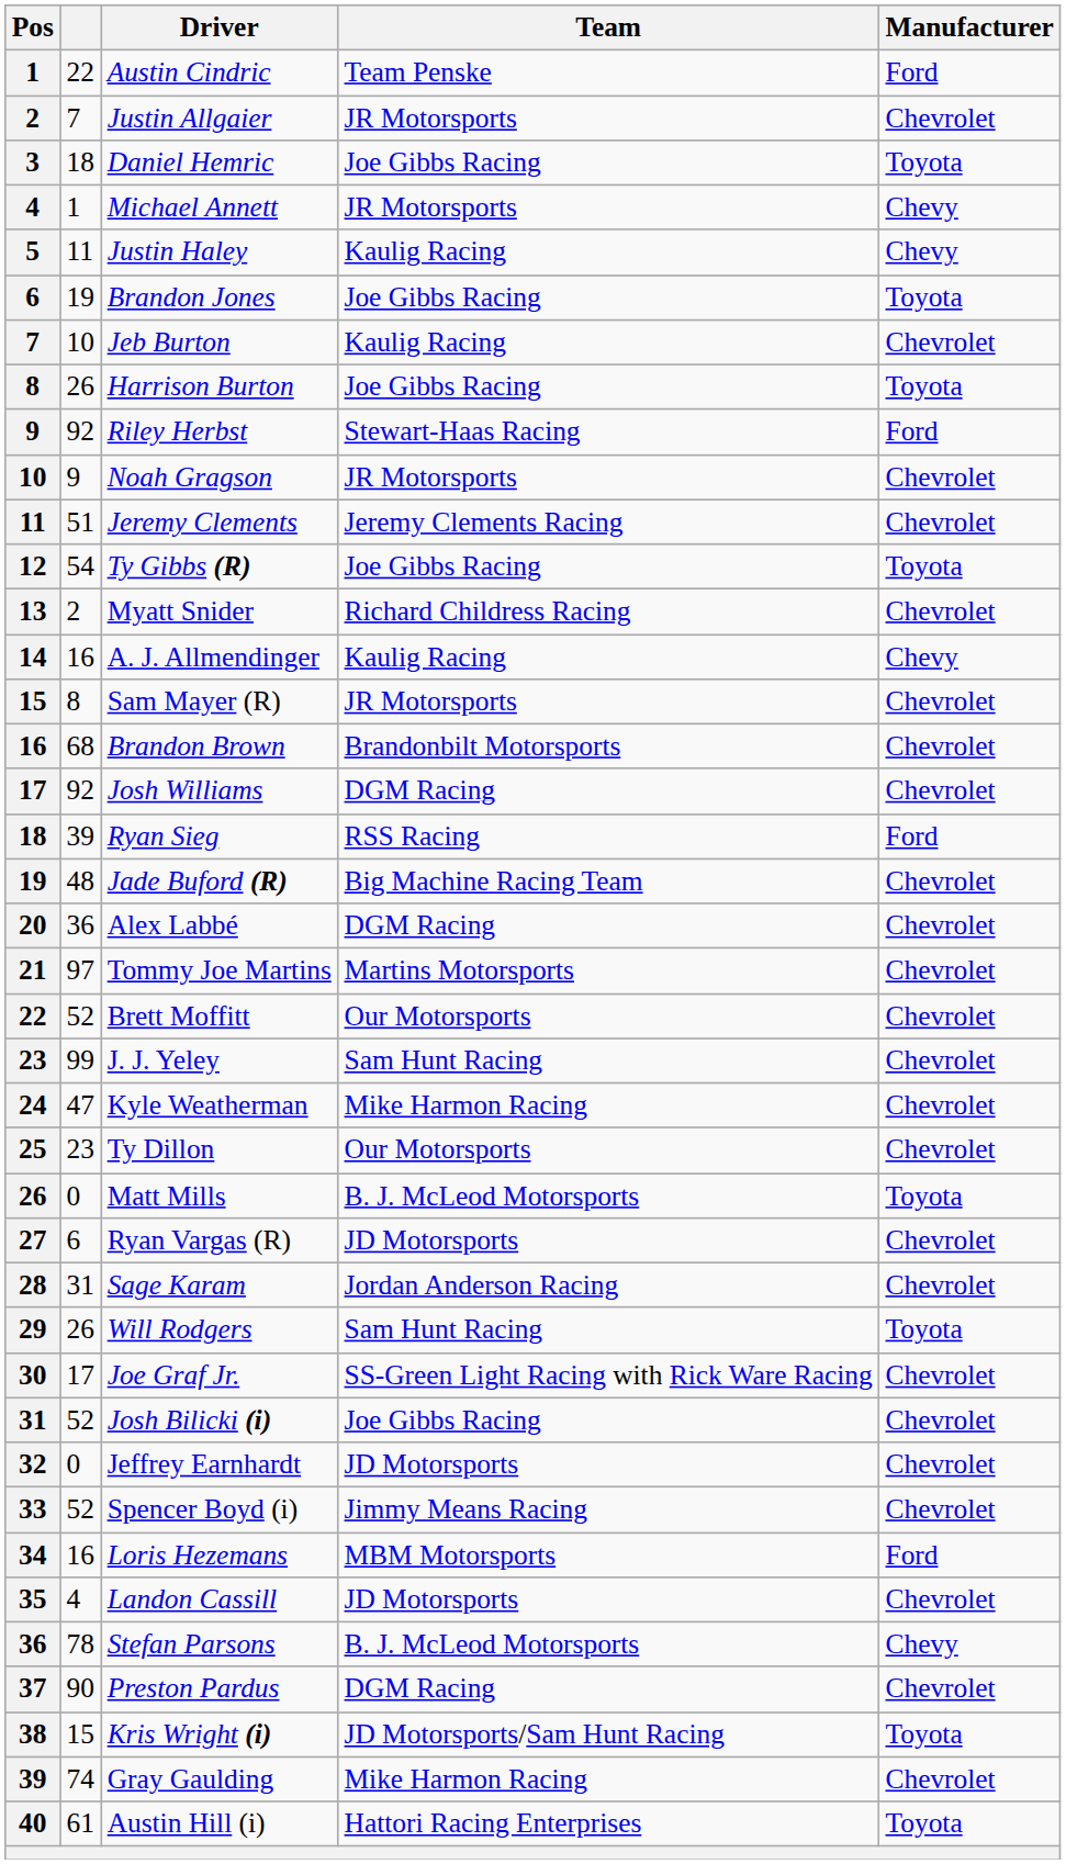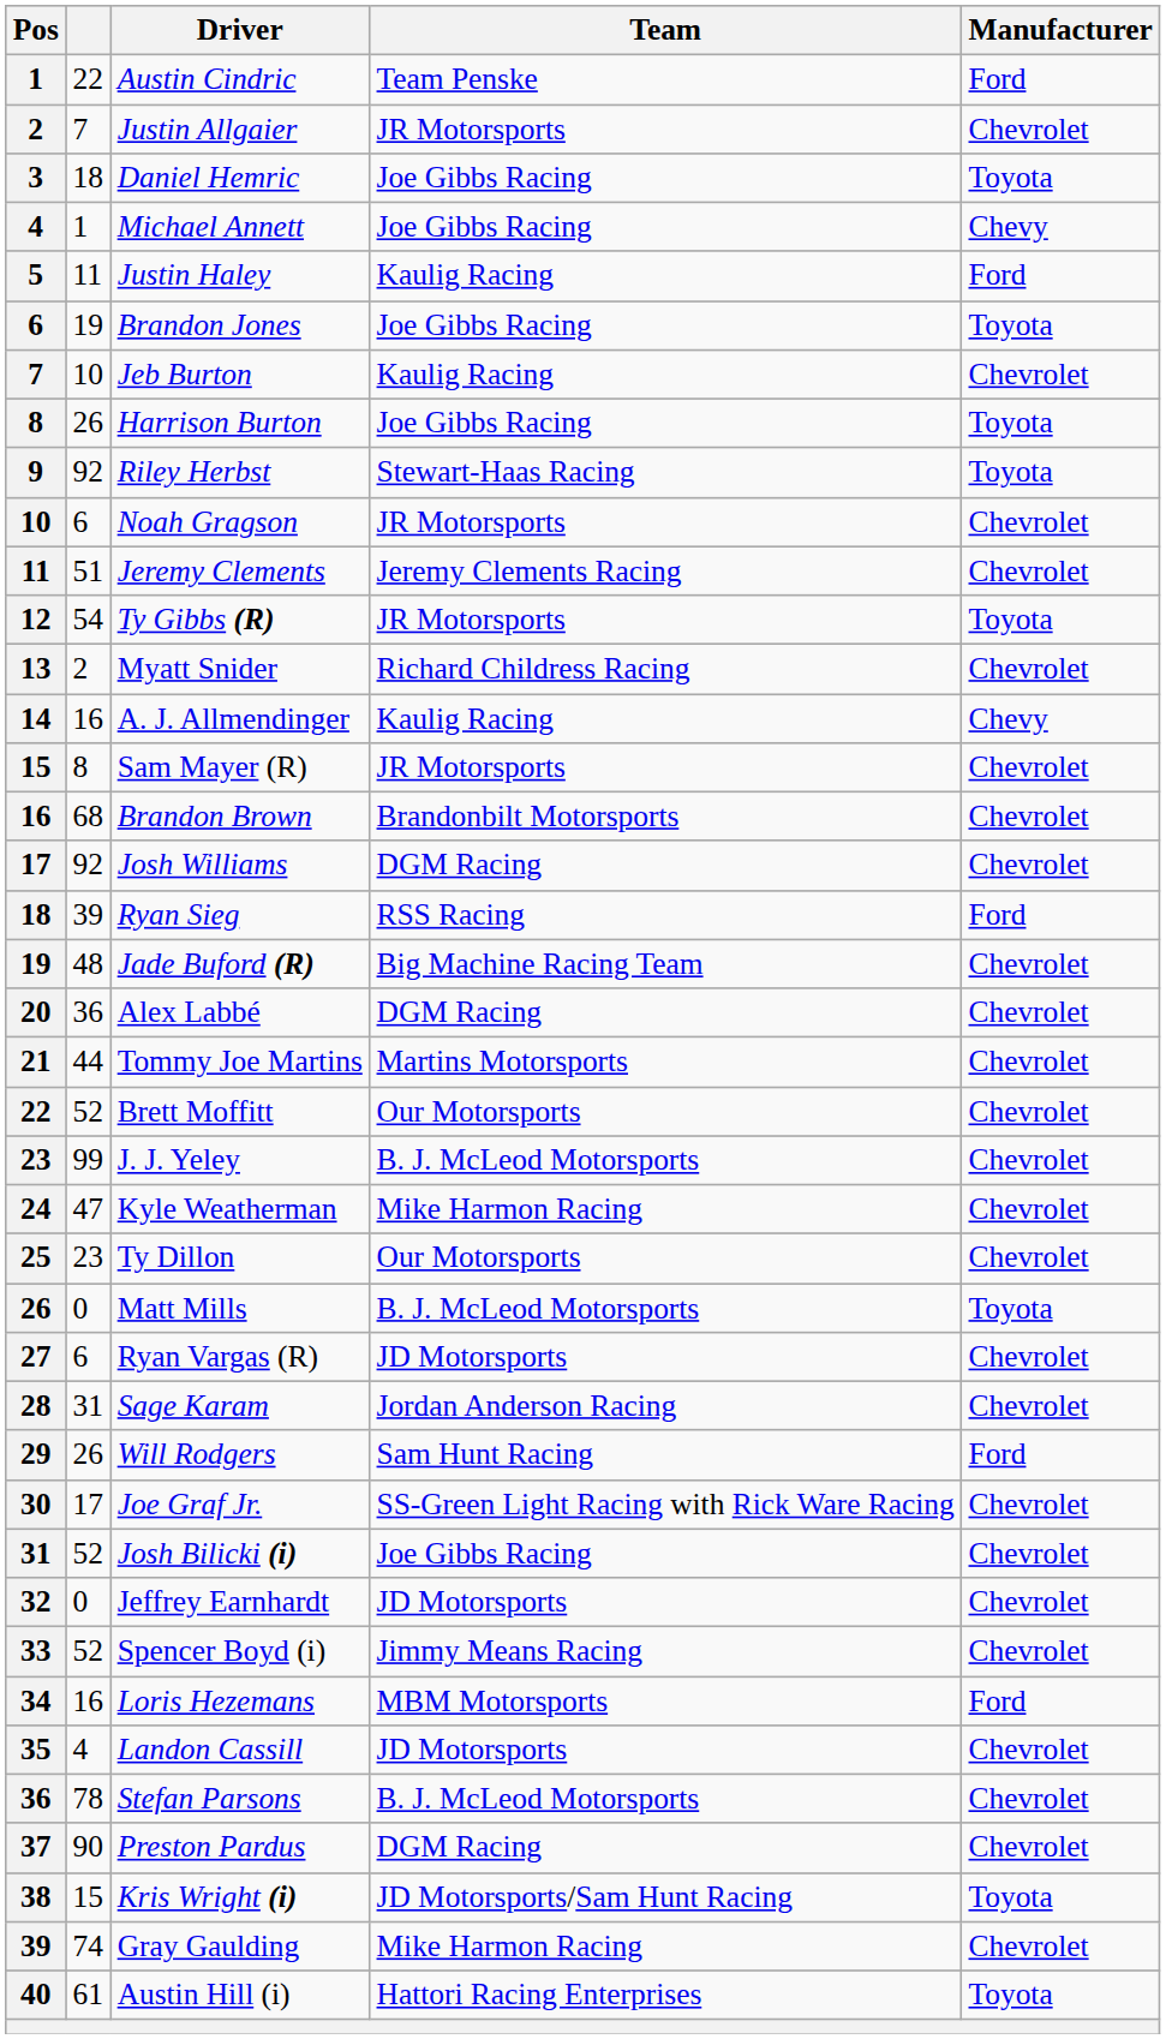Michael Annett | Team: JR Motorsports -> Joe Gibbs Racing
Justin Haley | Manufacturer: Chevy -> Ford
Riley Herbst | Manufacturer: Ford -> Toyota
Noah Gragson | column 2: 9 -> 6
Ty Gibbs (R) | Team: Joe Gibbs Racing -> JR Motorsports
Tommy Joe Martins | column 2: 97 -> 44
J. J. Yeley | Team: Sam Hunt Racing -> B. J. McLeod Motorsports
Will Rodgers | Manufacturer: Toyota -> Ford
Stefan Parsons | Manufacturer: Chevy -> Chevrolet
